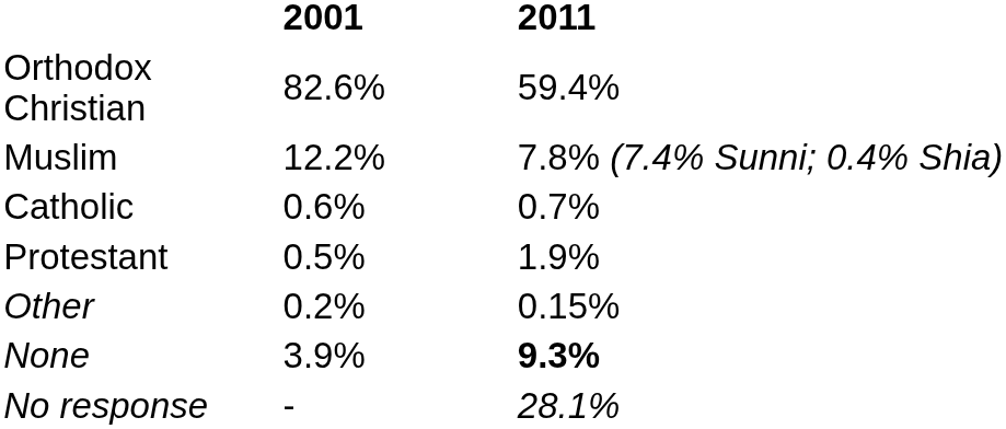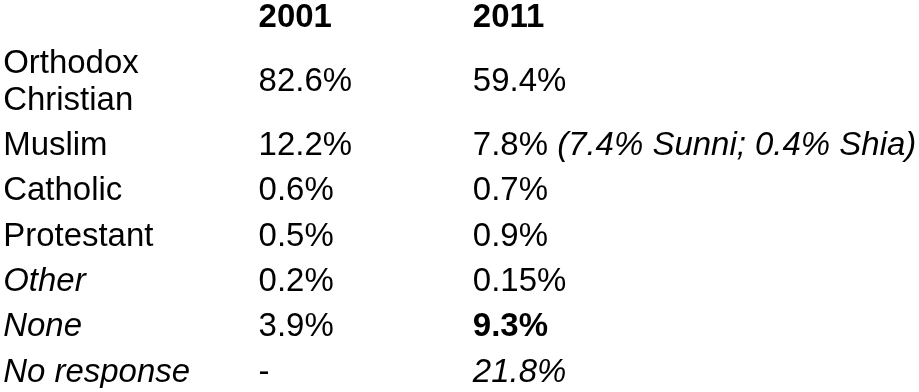Protestant | column 3: 1.9% -> 0.9%
No response | column 3: 28.1% -> 21.8%
